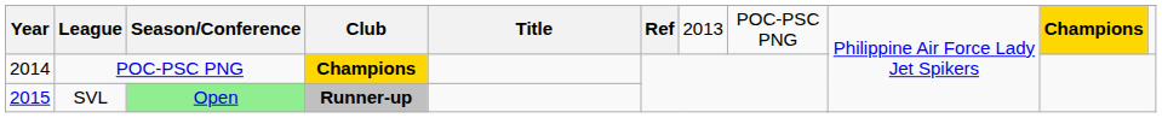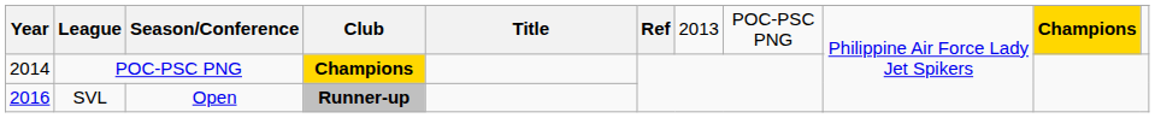SVL | Year: 2015 -> 2016
SVL | Season/Conference: lightgreen background -> no background
